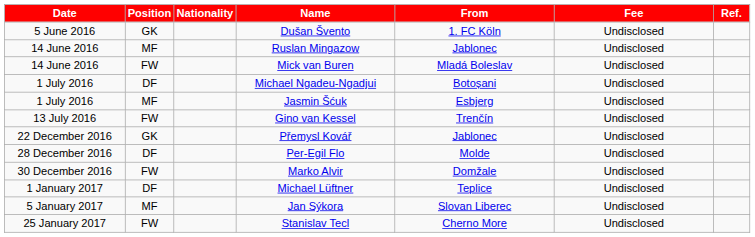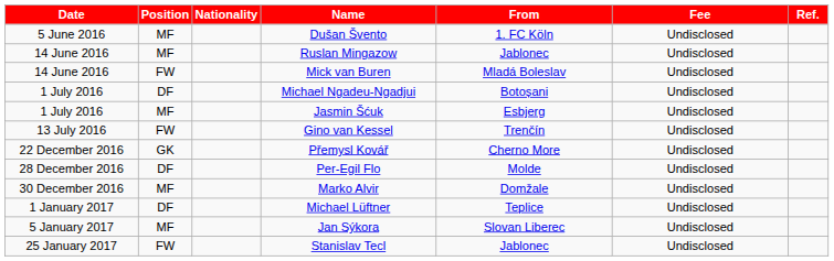Dušan Švento | Position: GK -> MF
Přemysl Kovář | From: Jablonec -> Cherno More
Marko Alvir | Position: FW -> MF
Stanislav Tecl | From: Cherno More -> Jablonec
